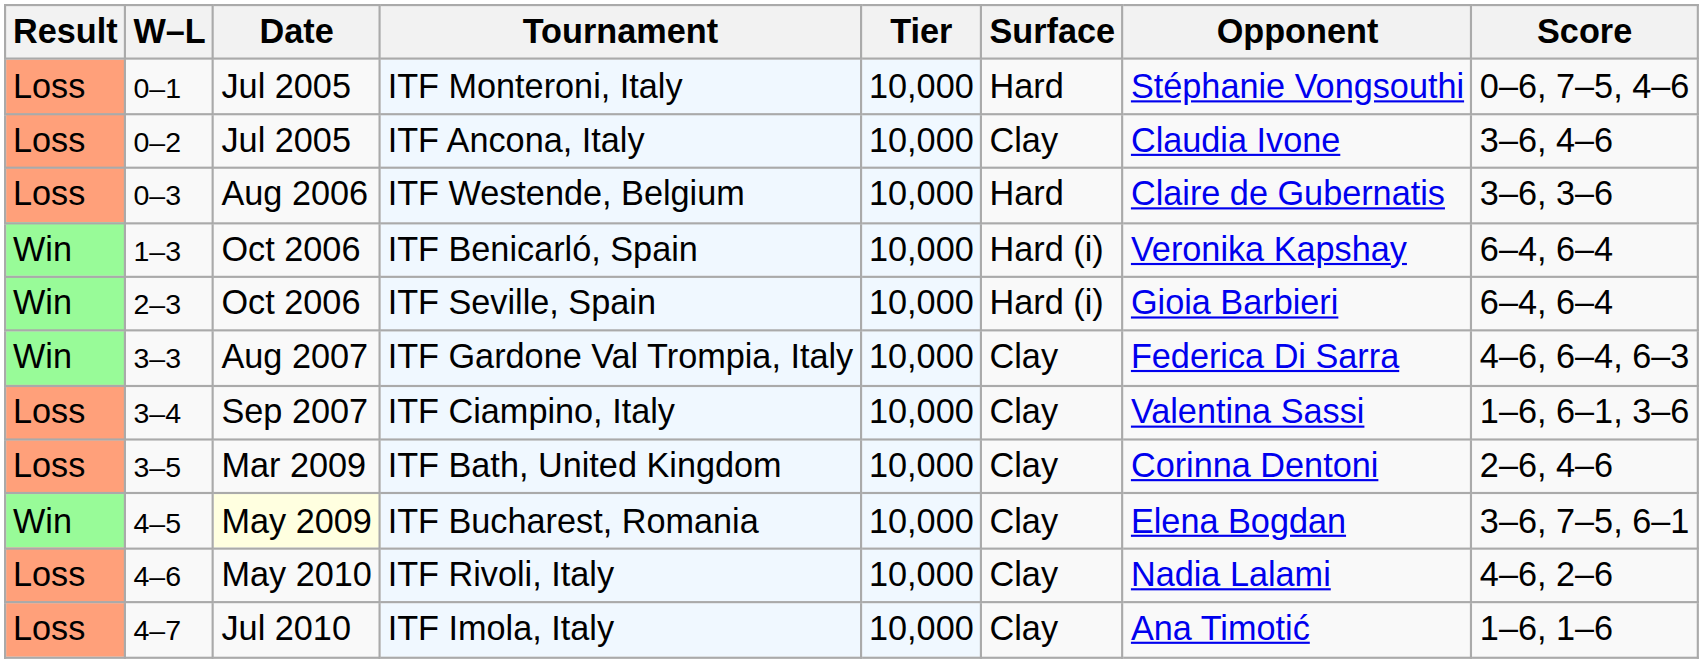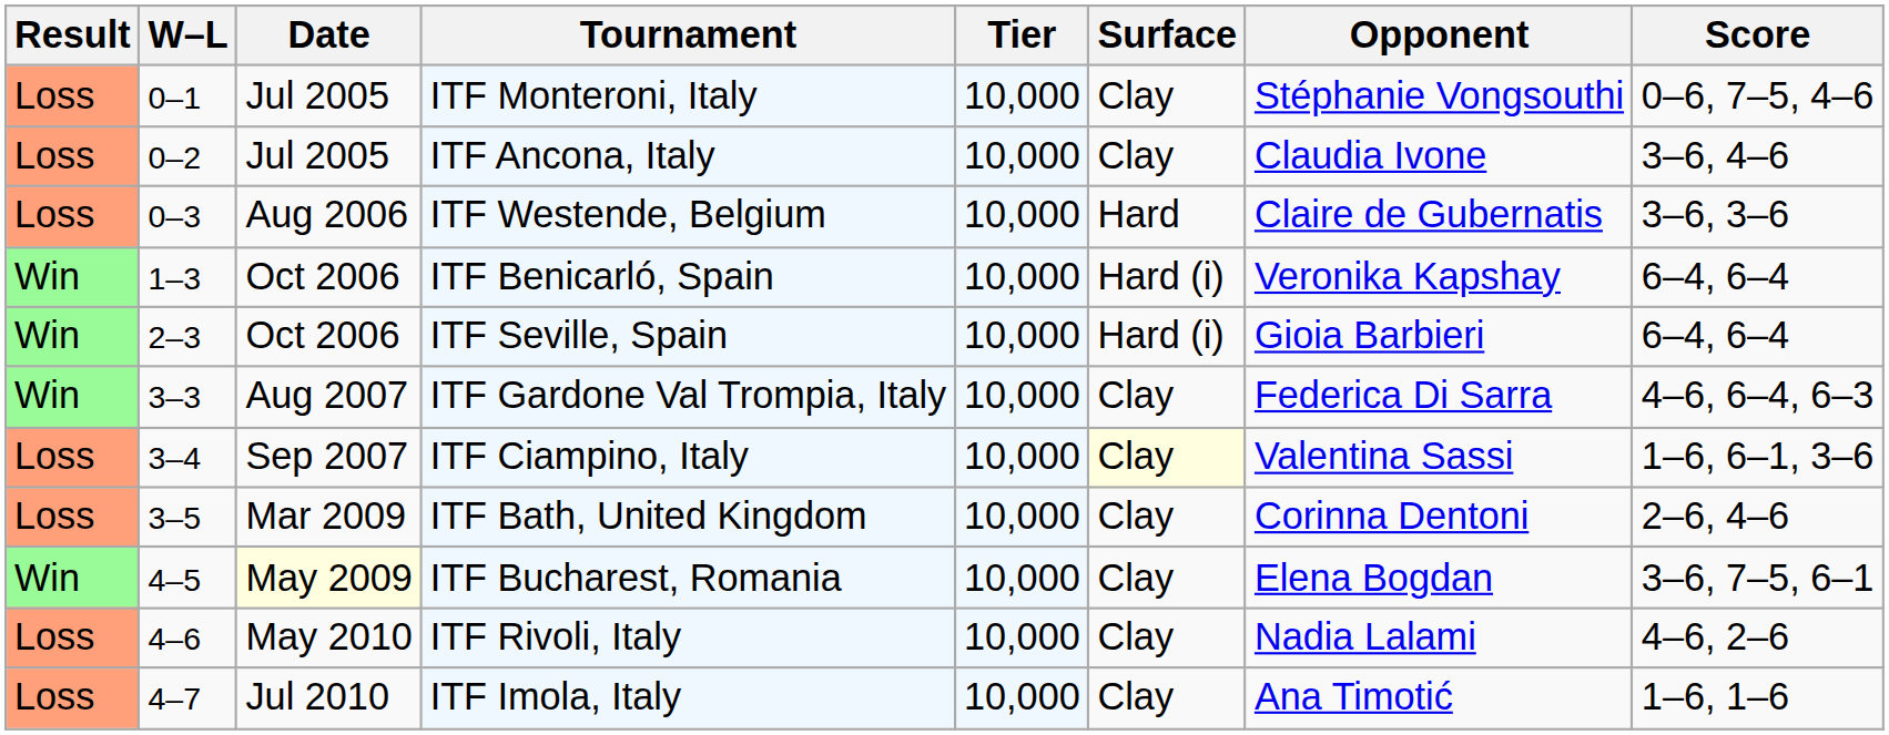ITF Monteroni, Italy | Surface: Hard -> Clay
ITF Ciampino, Italy | Surface: no background -> lightyellow background
